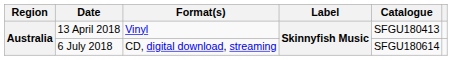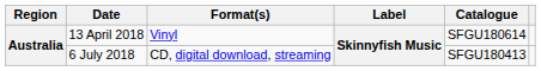13 April 2018 | Catalogue: SFGU180413 -> SFGU180614
6 July 2018 | Catalogue: SFGU180614 -> SFGU180413
